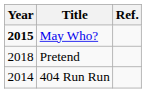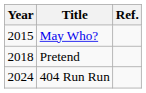May Who? | Year: bold -> normal
404 Run Run | Year: 2014 -> 2024
